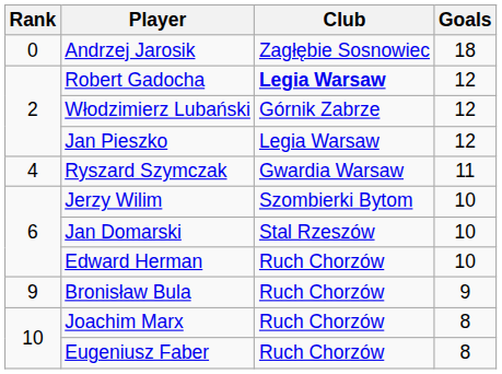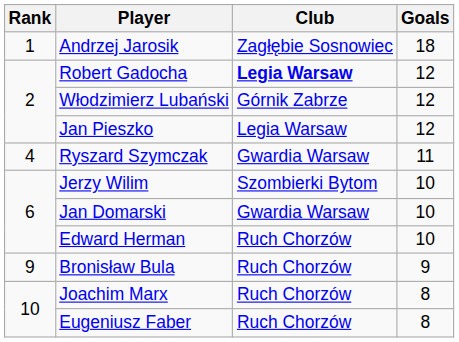Andrzej Jarosik | Rank: 0 -> 1
Jan Domarski | Club: Stal Rzeszów -> Gwardia Warsaw
